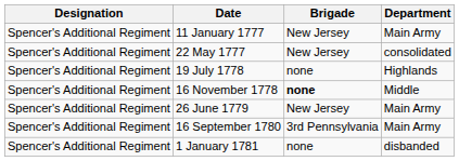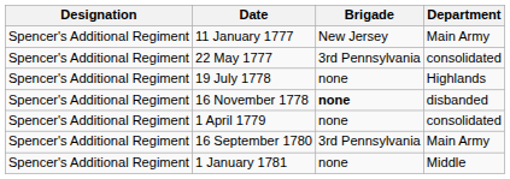22 May 1777 | Brigade: New Jersey -> 3rd Pennsylvania
16 November 1778 | Department: Middle -> disbanded
+ row: Spencer's Additional Regiment | 1 April 1779 | none | consolidated
- row: Spencer's Additional Regiment | 26 June 1779 | New Jersey | Main Army
1 January 1781 | Department: disbanded -> Middle
